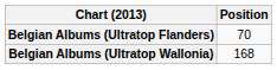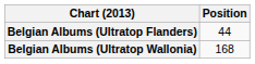Belgian Albums (Ultratop Flanders) | Position: 70 -> 44
